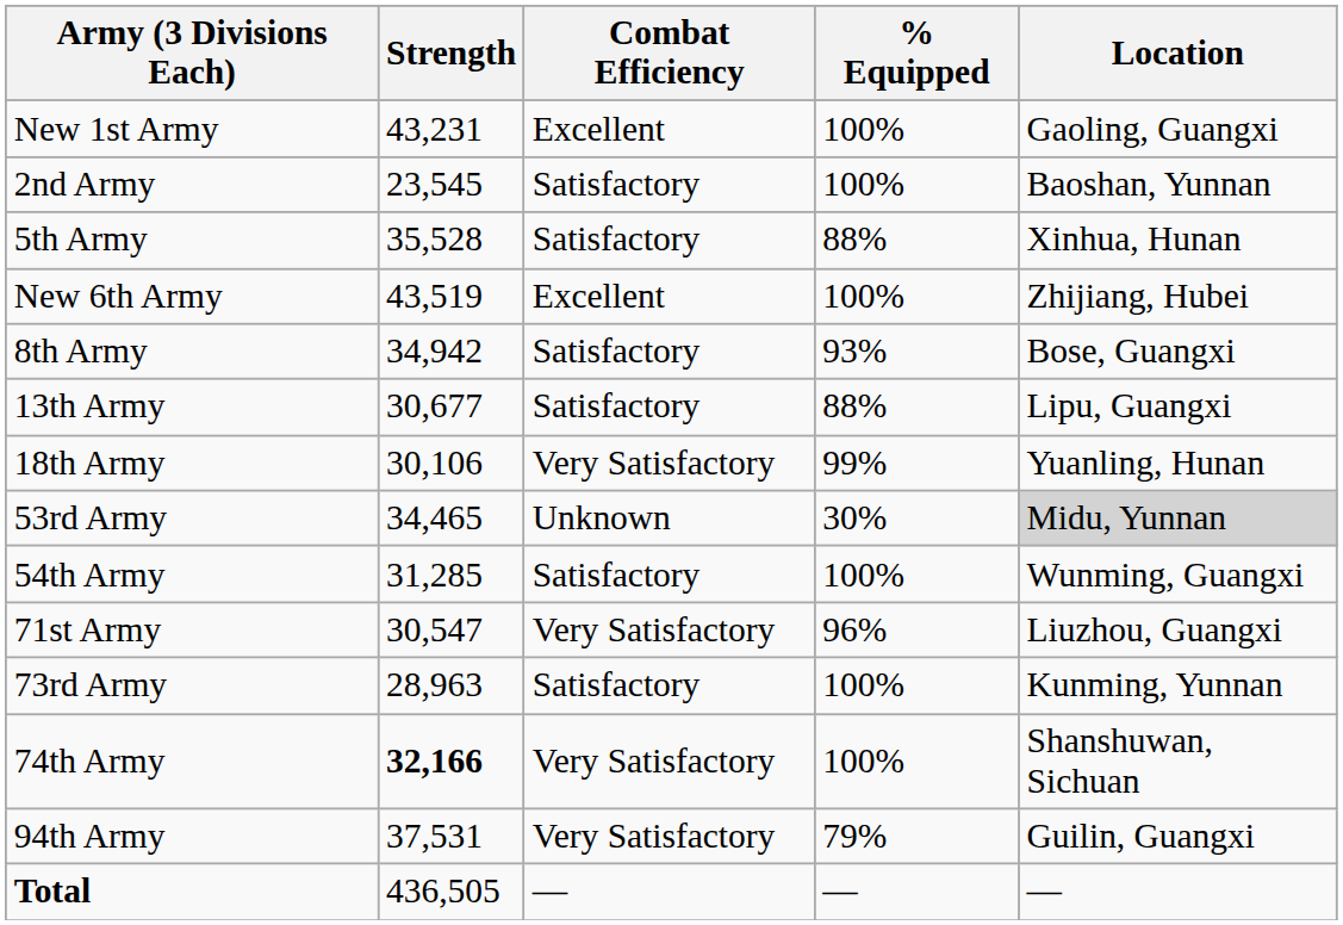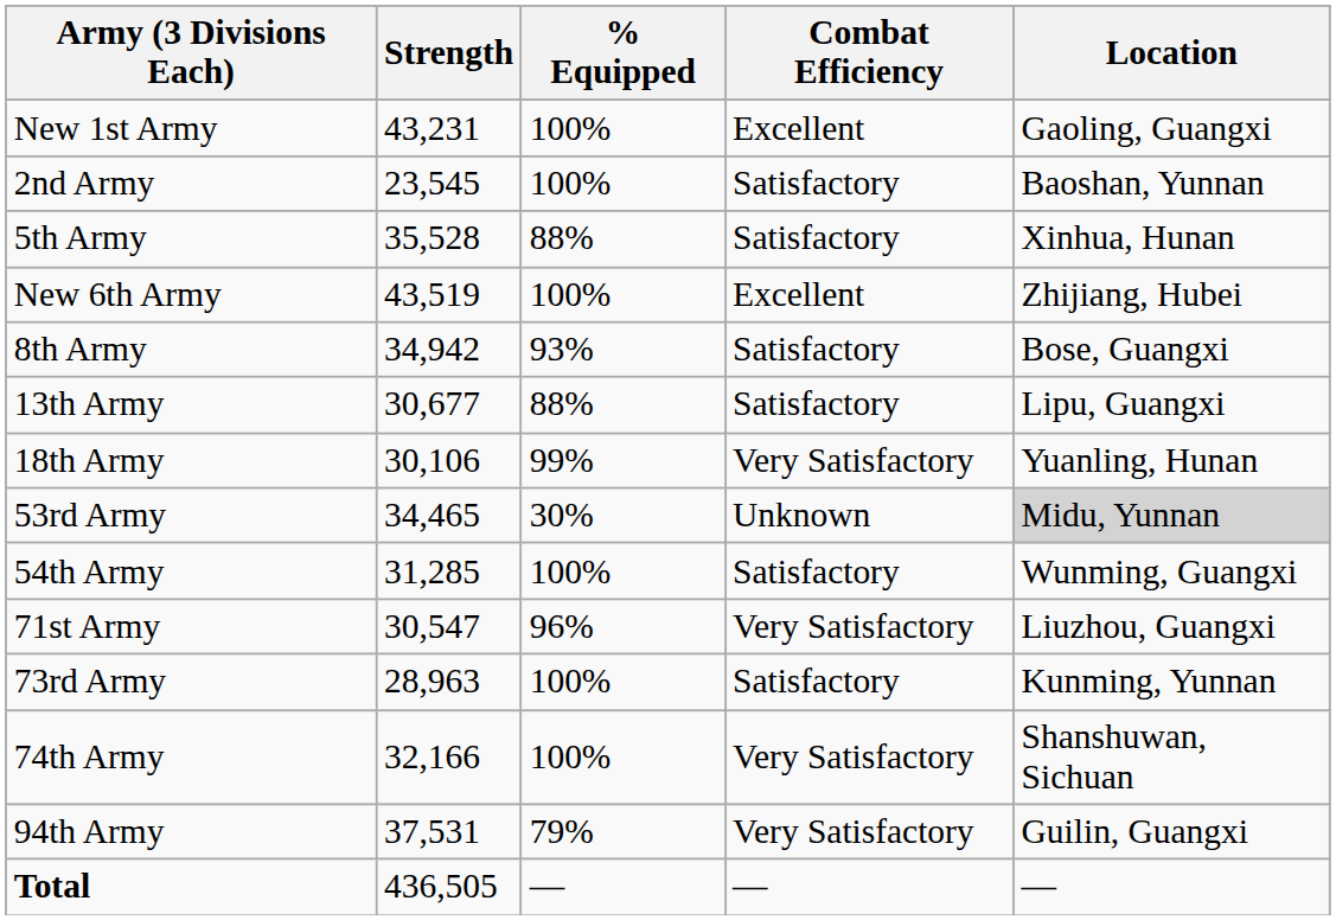columns swapped: % Equipped <-> Combat Efficiency
74th Army | Strength: bold -> normal
